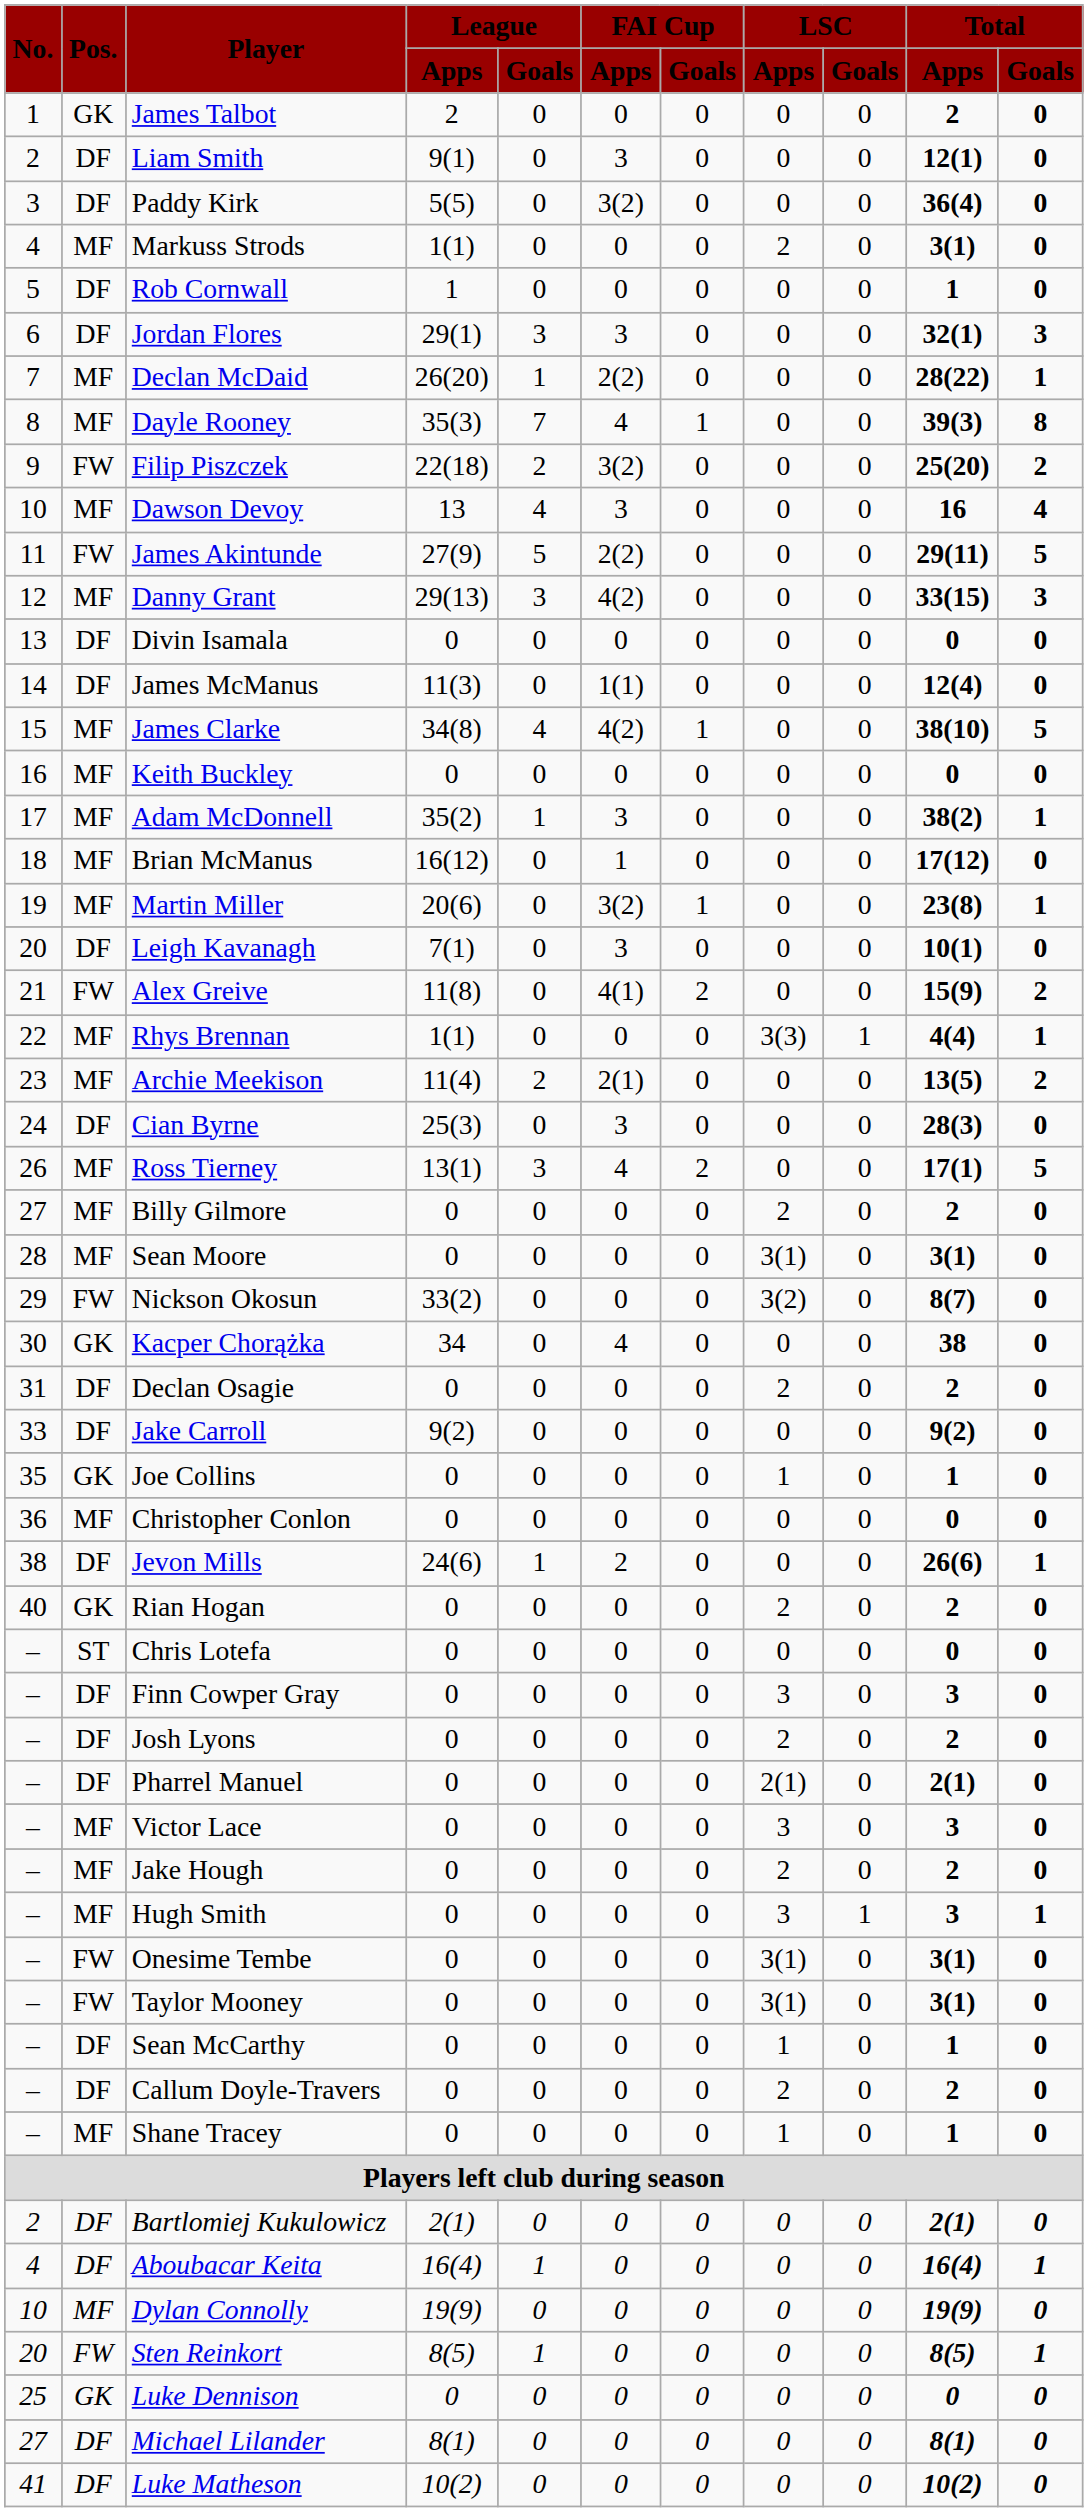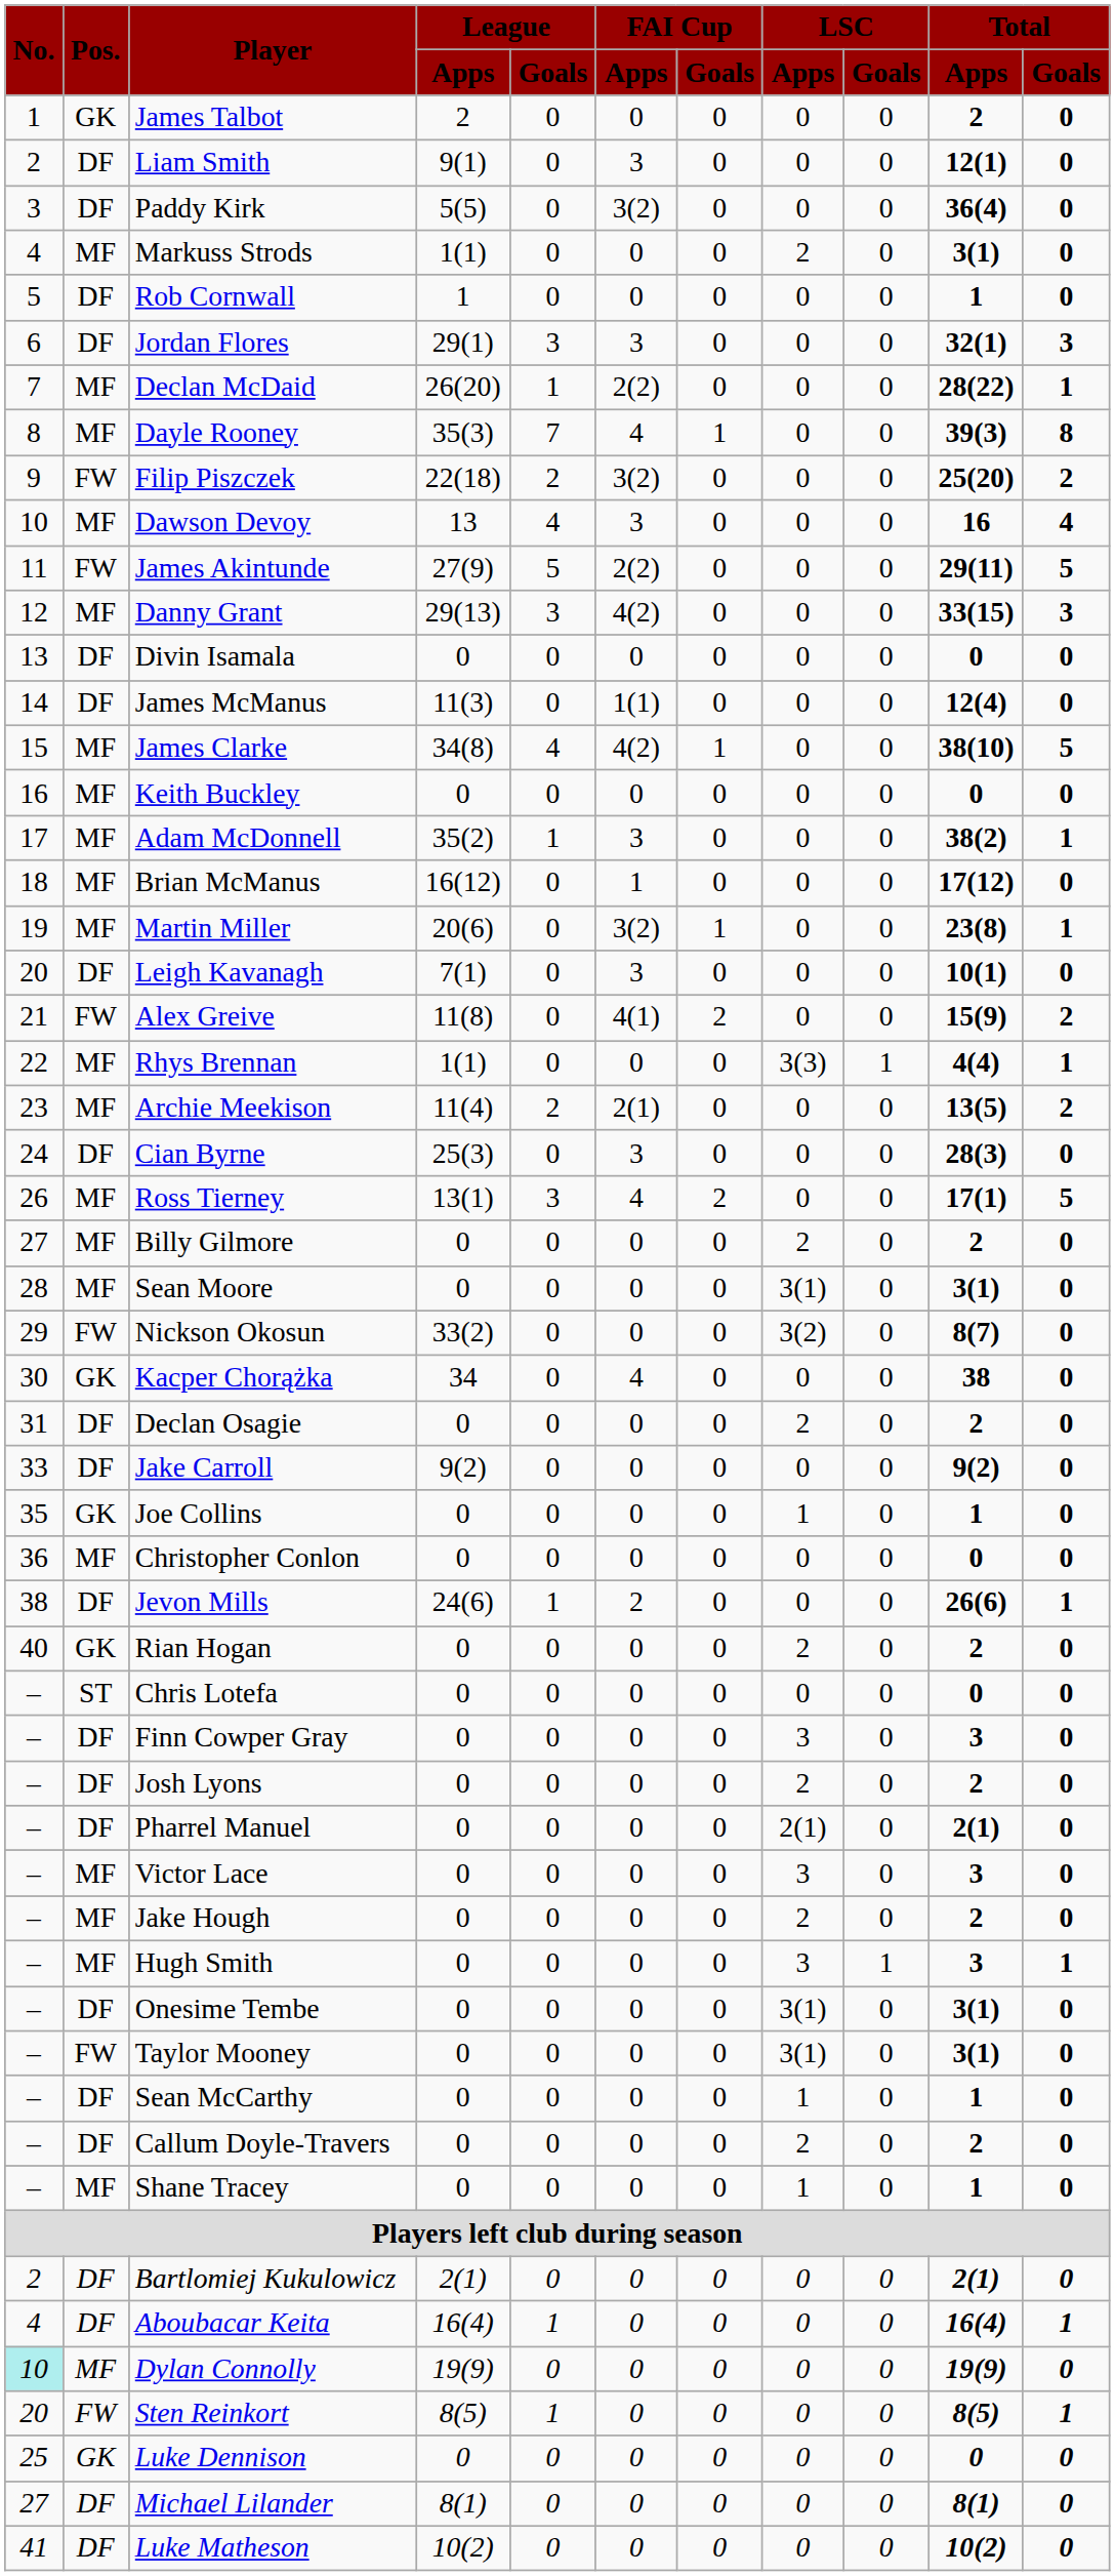Onesime Tembe | Pos.: FW -> DF
Dylan Connolly | No.: no background -> paleturquoise background
